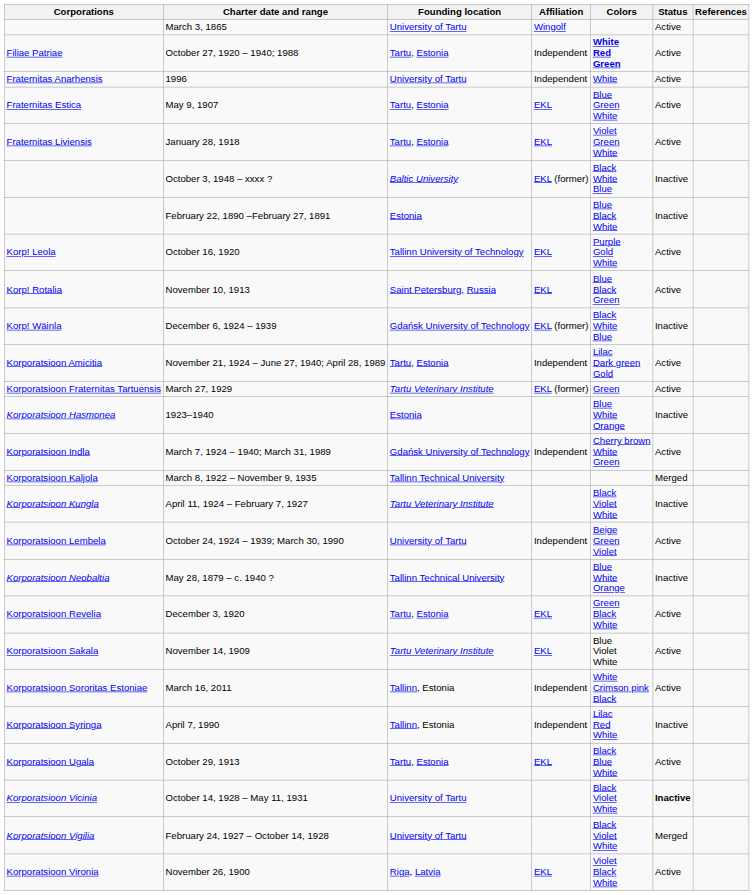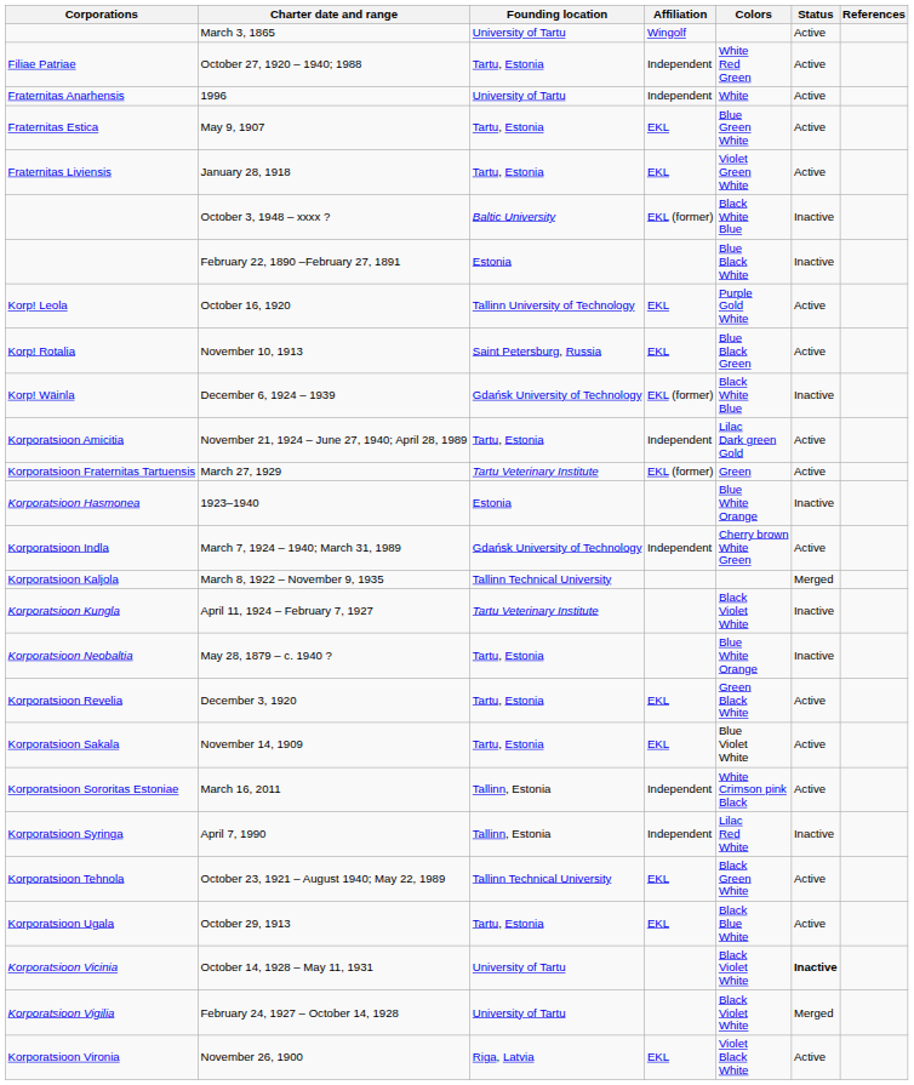October 27, 1920 – 1940; 1988 | Colors: bold -> normal
- row: Korporatsioon Lembela | October 24, 1924 – 1939; March 30, 1990 | University of Tartu | Independent | Beige Green Violet | Active
May 28, 1879 – c. 1940 ? | Founding location: Tallinn Technical University -> Tartu, Estonia
November 14, 1909 | Founding location: Tartu Veterinary Institute -> Tartu, Estonia
+ row: Korporatsioon Tehnola | October 23, 1921 – August 1940; May 22, 1989 | Tallinn Technical University | EKL | Black Green White | Active
